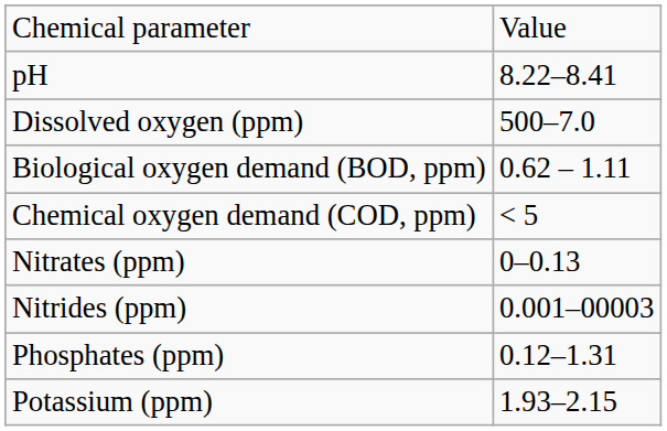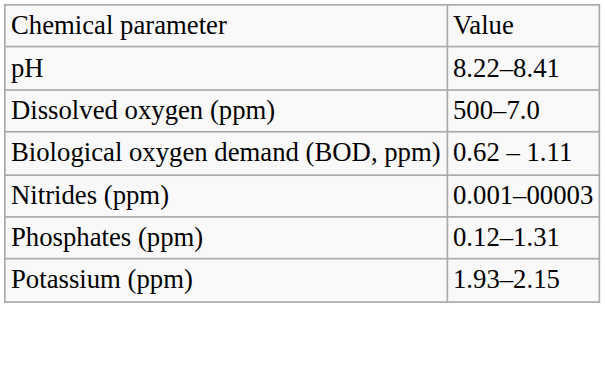- row: Chemical oxygen demand (COD, ppm) | < 5
- row: Nitrates (ppm) | 0–0.13
